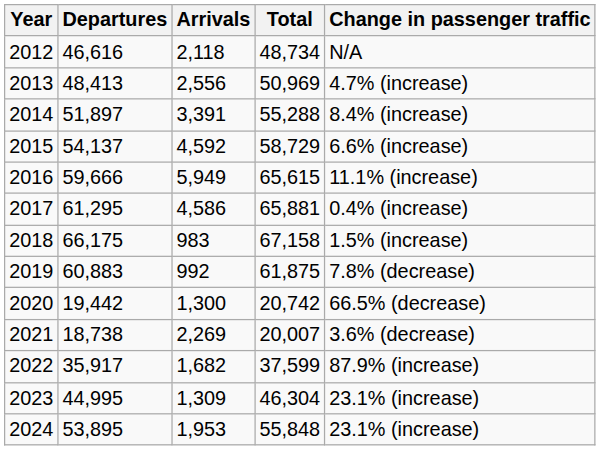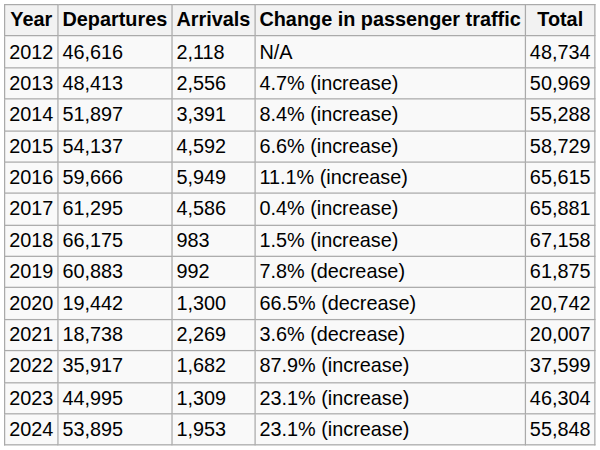columns swapped: Total <-> Change in passenger traffic
